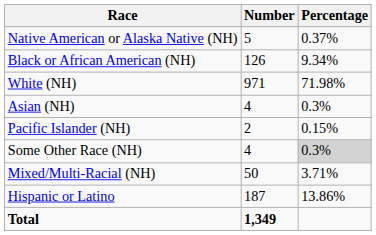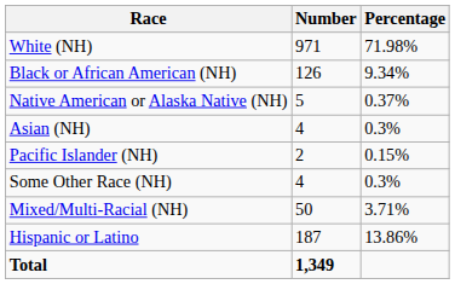rows swapped: White (NH) <-> Native American or Alaska Native (NH)
Some Other Race (NH) | Percentage: lightgrey background -> no background
